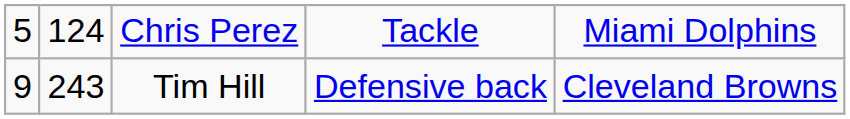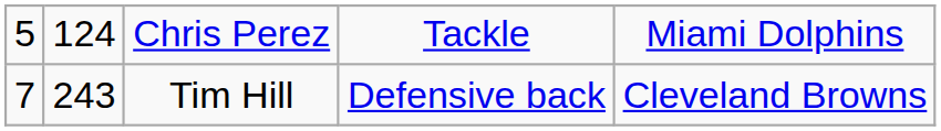Tim Hill | column 1: 9 -> 7
